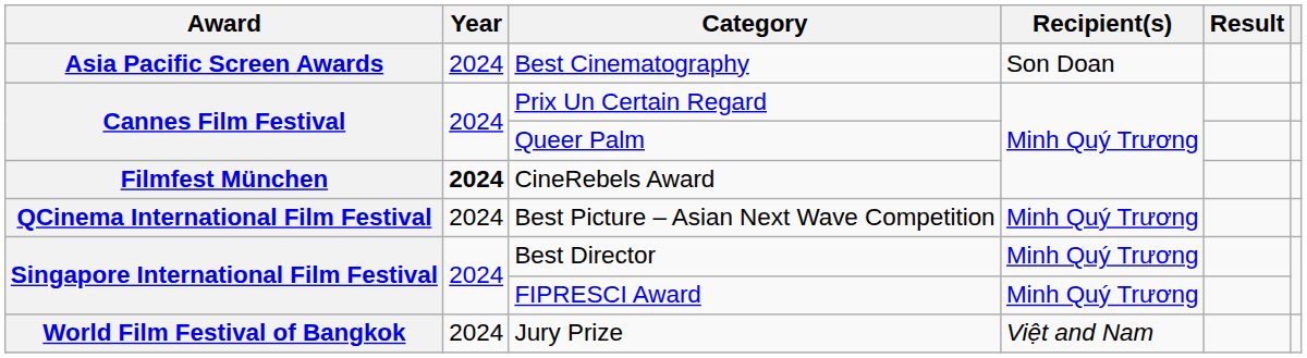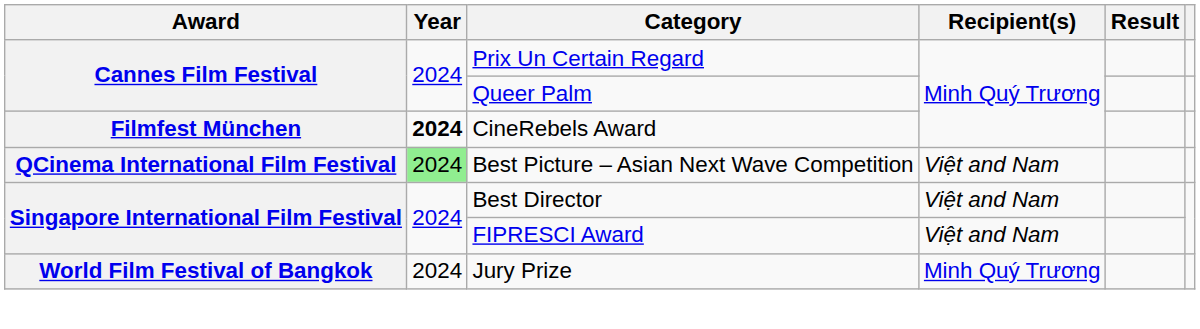- row: Asia Pacific Screen Awards | 2024 | Best Cinematography | Son Doan
Best Picture – Asian Next Wave Competition | Year: no background -> lightgreen background
Best Picture – Asian Next Wave Competition | Recipient(s): Minh Quý Trương -> Việt and Nam
Best Director | Recipient(s): Minh Quý Trương -> Việt and Nam
FIPRESCI Award | Recipient(s): Minh Quý Trương -> Việt and Nam
Jury Prize | Recipient(s): Việt and Nam -> Minh Quý Trương
